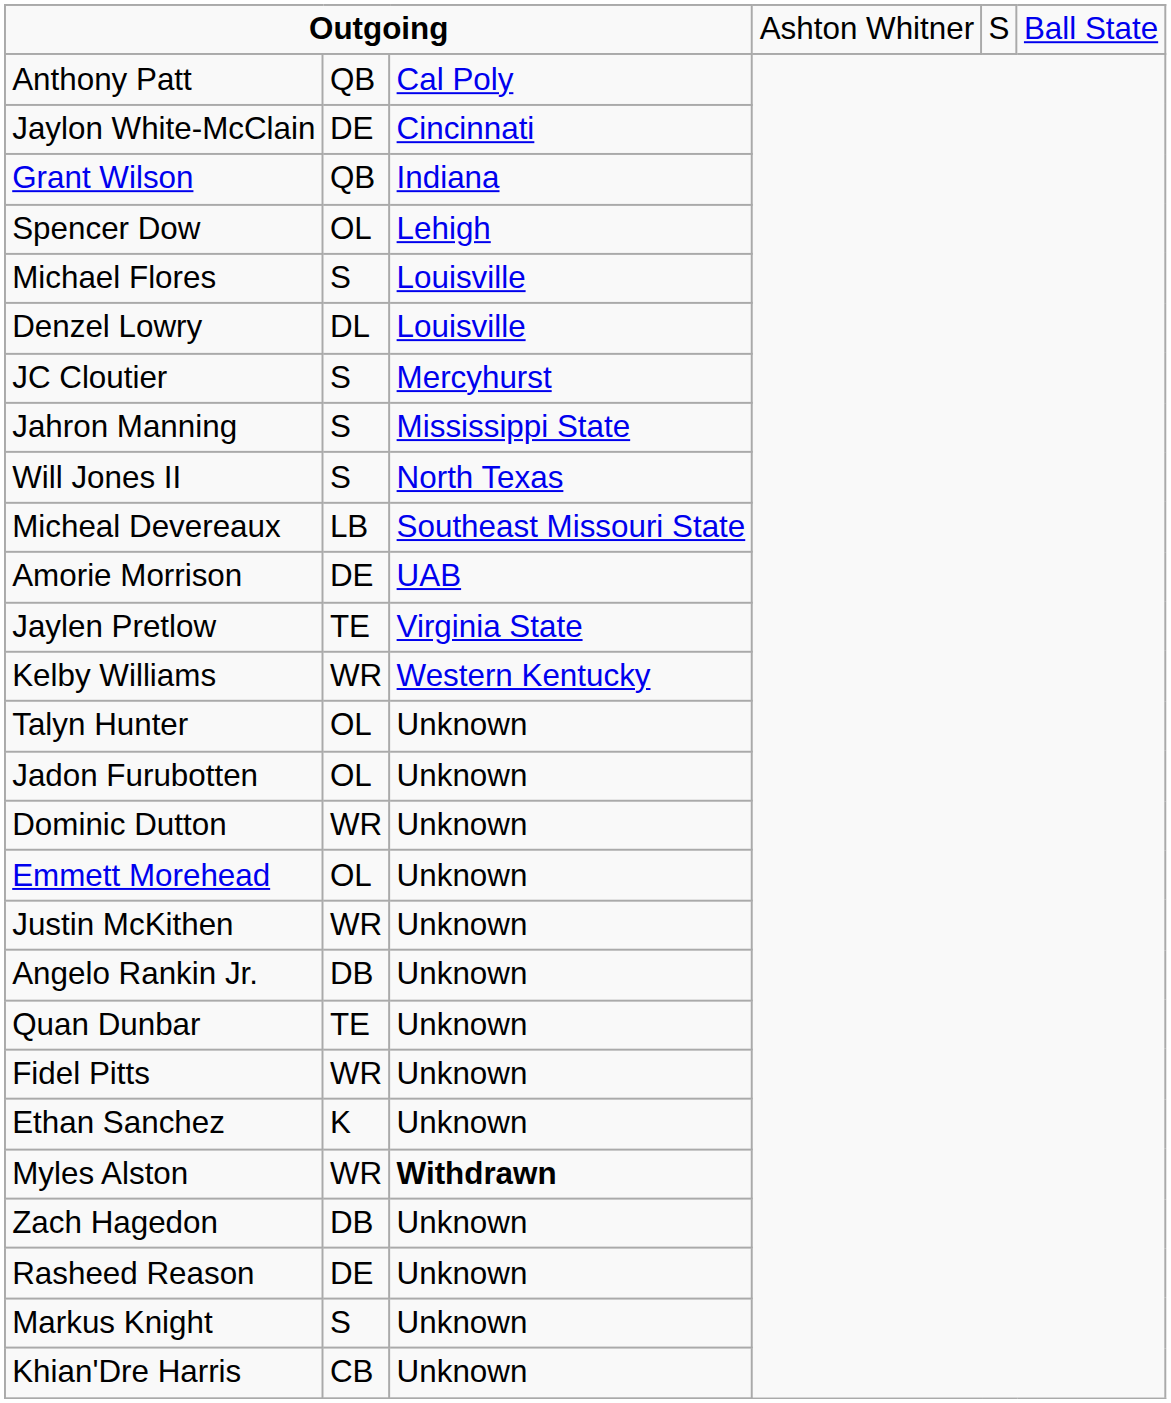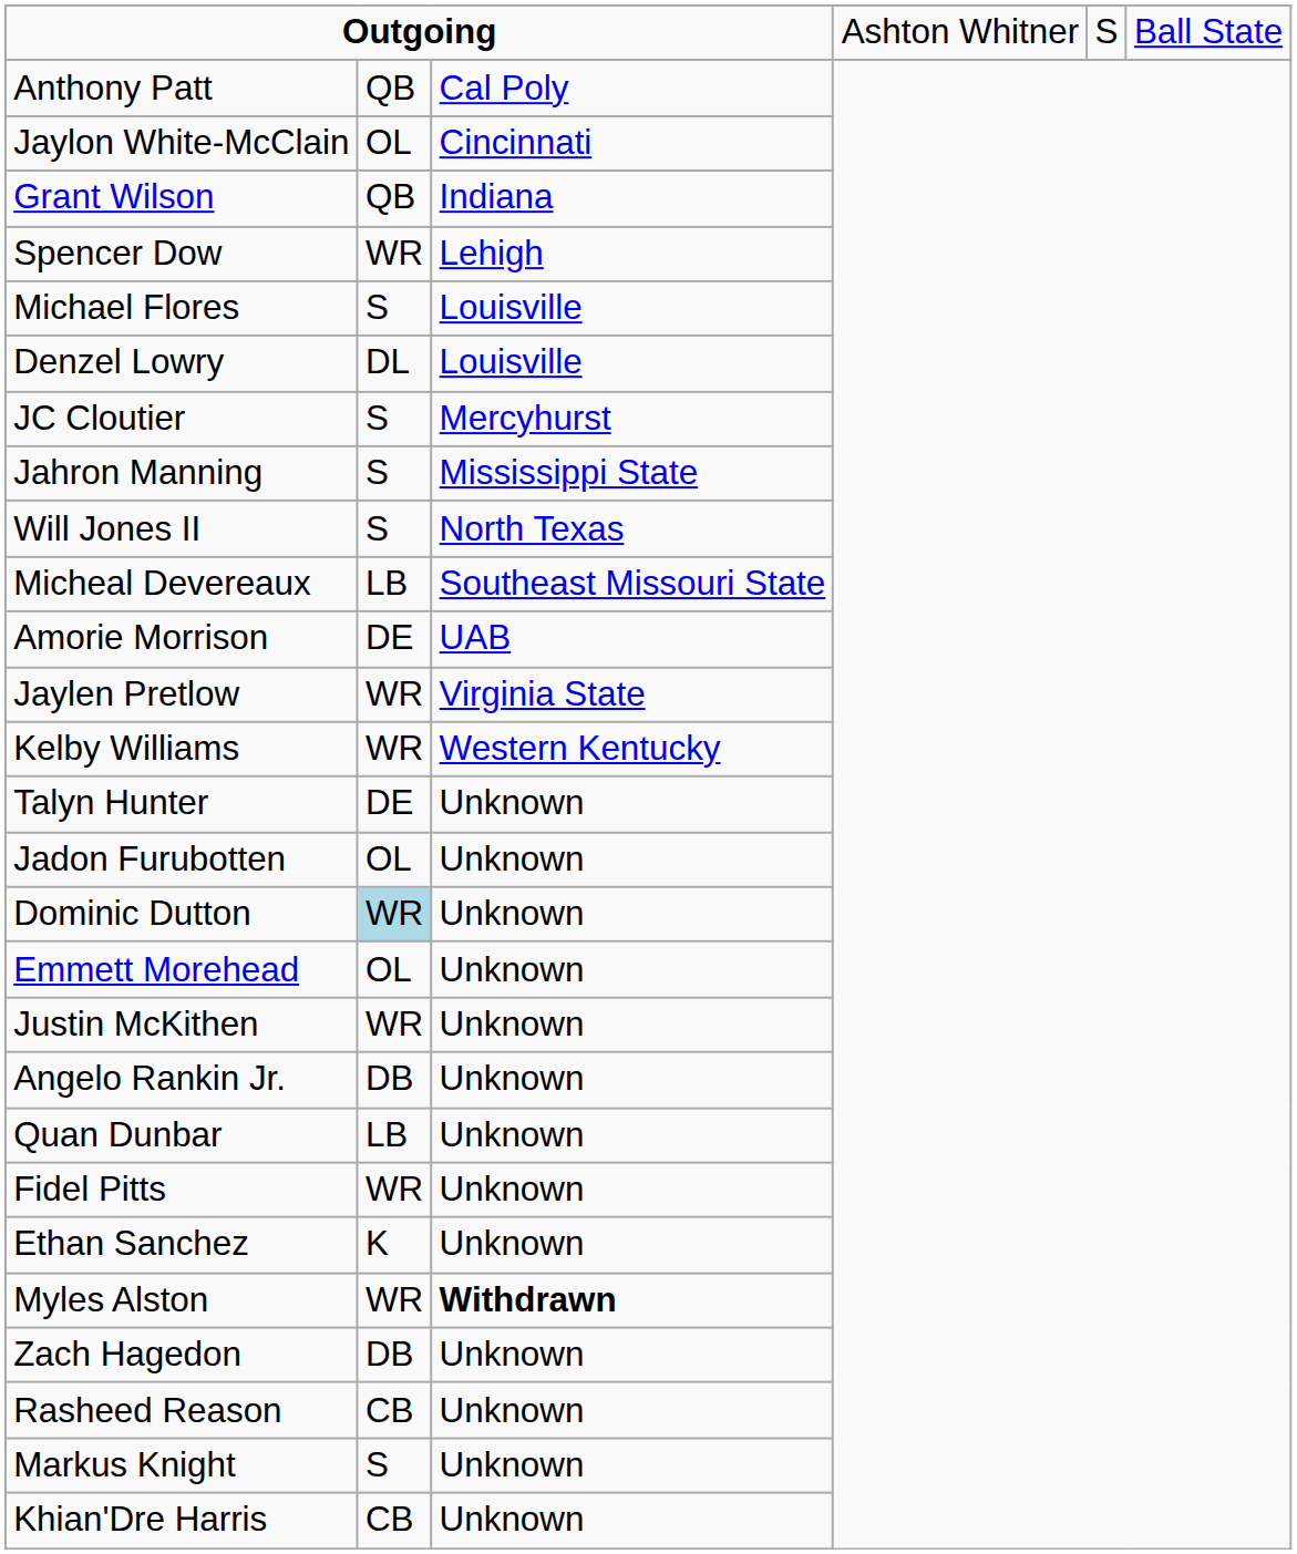Jaylon White-McClain | column 2: DE -> OL
Spencer Dow | column 2: OL -> WR
Jaylen Pretlow | column 2: TE -> WR
Talyn Hunter | column 2: OL -> DE
Dominic Dutton | column 2: no background -> lightblue background
Quan Dunbar | column 2: TE -> LB
Rasheed Reason | column 2: DE -> CB
